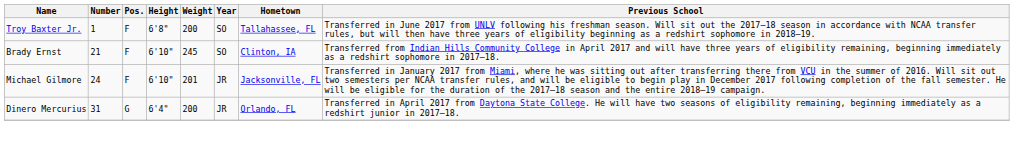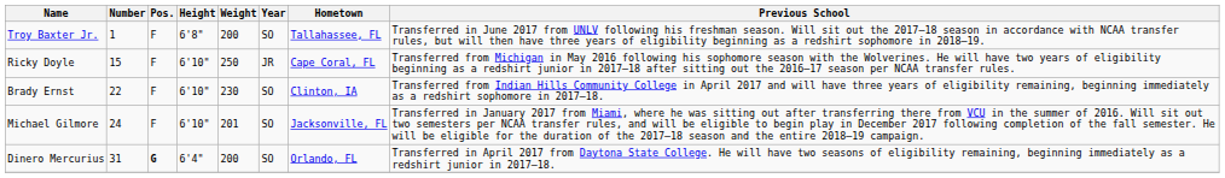+ row: Ricky Doyle | 15 | F | 6'10" | 250 | JR | Cape Coral, FL | Transferred from Michigan in May 2016 following his sophomore season with the Wolverines. He will have two years of eligibility beginning as a redshirt junior in 2017–18 after sitting out the 2016–17 season per NCAA transfer rules.
Brady Ernst | Number: 21 -> 22
Brady Ernst | Weight: 245 -> 230
Michael Gilmore | Year: JR -> SO
Dinero Mercurius | Pos.: normal -> bold
Dinero Mercurius | Year: JR -> SO
